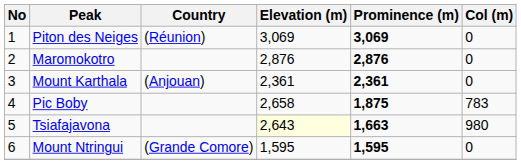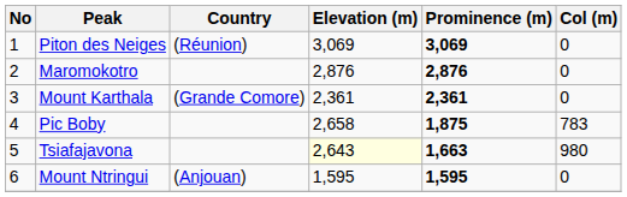Mount Karthala | Country: (Anjouan) -> (Grande Comore)
Mount Ntringui | Country: (Grande Comore) -> (Anjouan)
